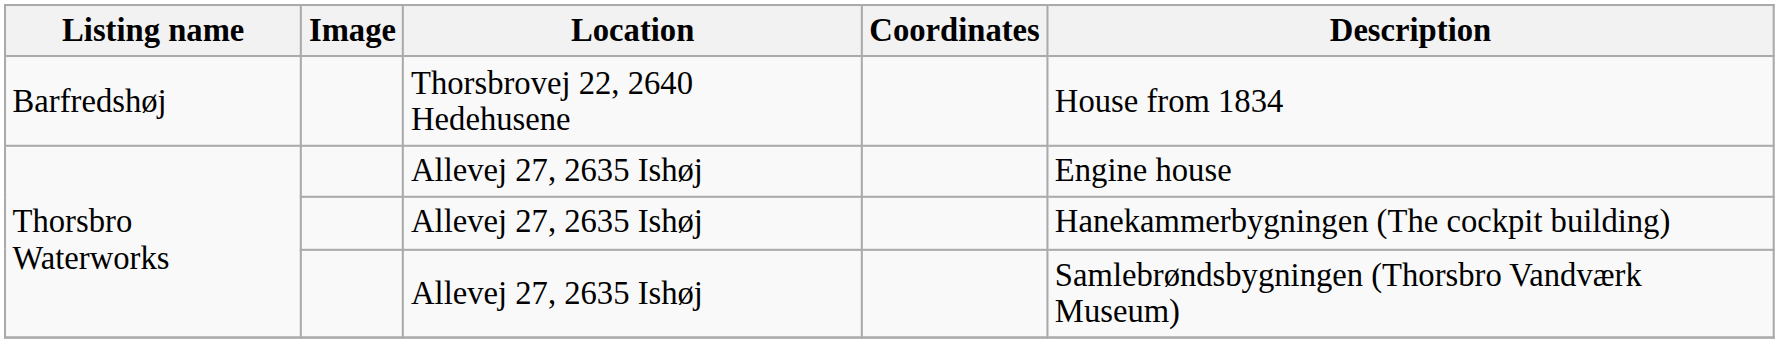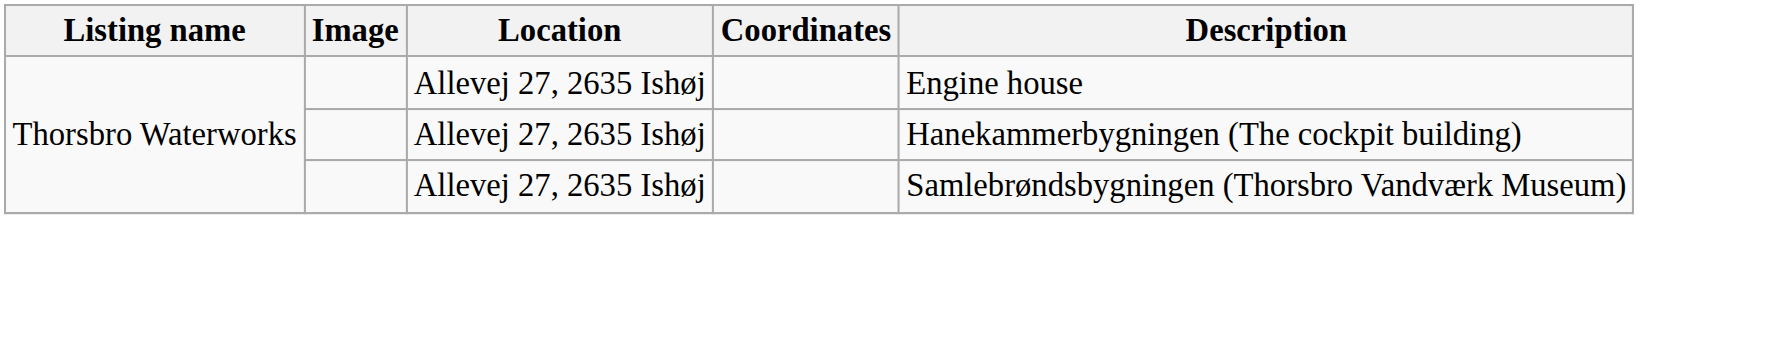- row: Barfredshøj | Thorsbrovej 22, 2640 Hedehusene | House from 1834
